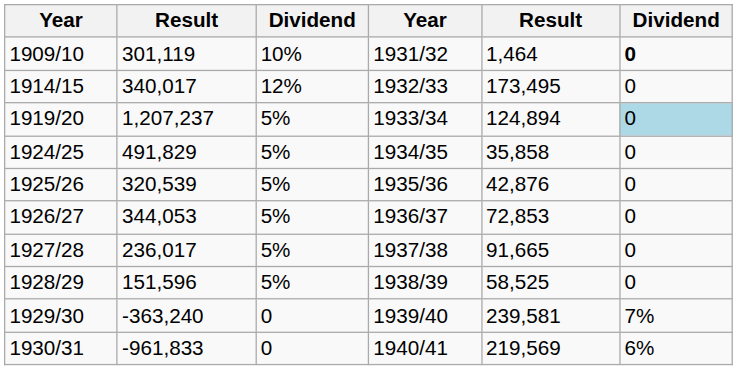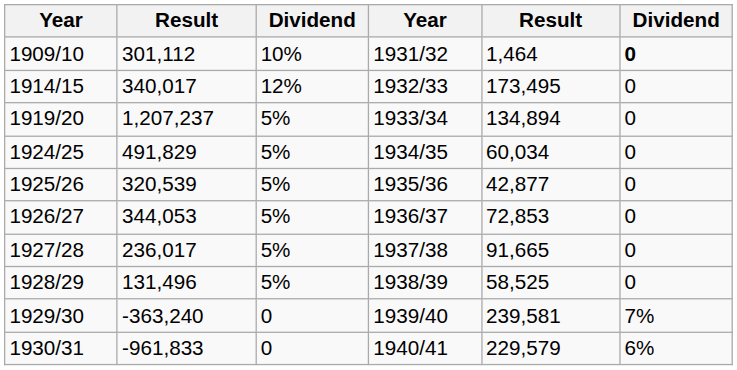1909/10 | column 2: 301,119 -> 301,112
1919/20 | column 5: 124,894 -> 134,894
1919/20 | column 6: lightblue background -> no background
1924/25 | column 5: 35,858 -> 60,034
1925/26 | column 5: 42,876 -> 42,877
1928/29 | column 2: 151,596 -> 131,496
1930/31 | column 5: 219,569 -> 229,579
